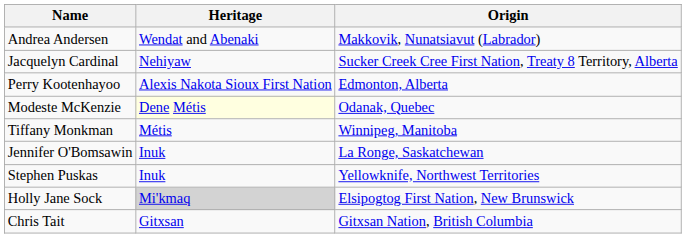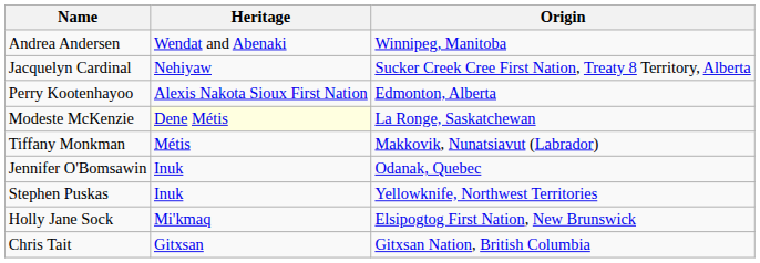Andrea Andersen | Origin: Makkovik, Nunatsiavut (Labrador) -> Winnipeg, Manitoba
Modeste McKenzie | Origin: Odanak, Quebec -> La Ronge, Saskatchewan
Tiffany Monkman | Origin: Winnipeg, Manitoba -> Makkovik, Nunatsiavut (Labrador)
Jennifer O'Bomsawin | Origin: La Ronge, Saskatchewan -> Odanak, Quebec
Holly Jane Sock | Heritage: lightgrey background -> no background
